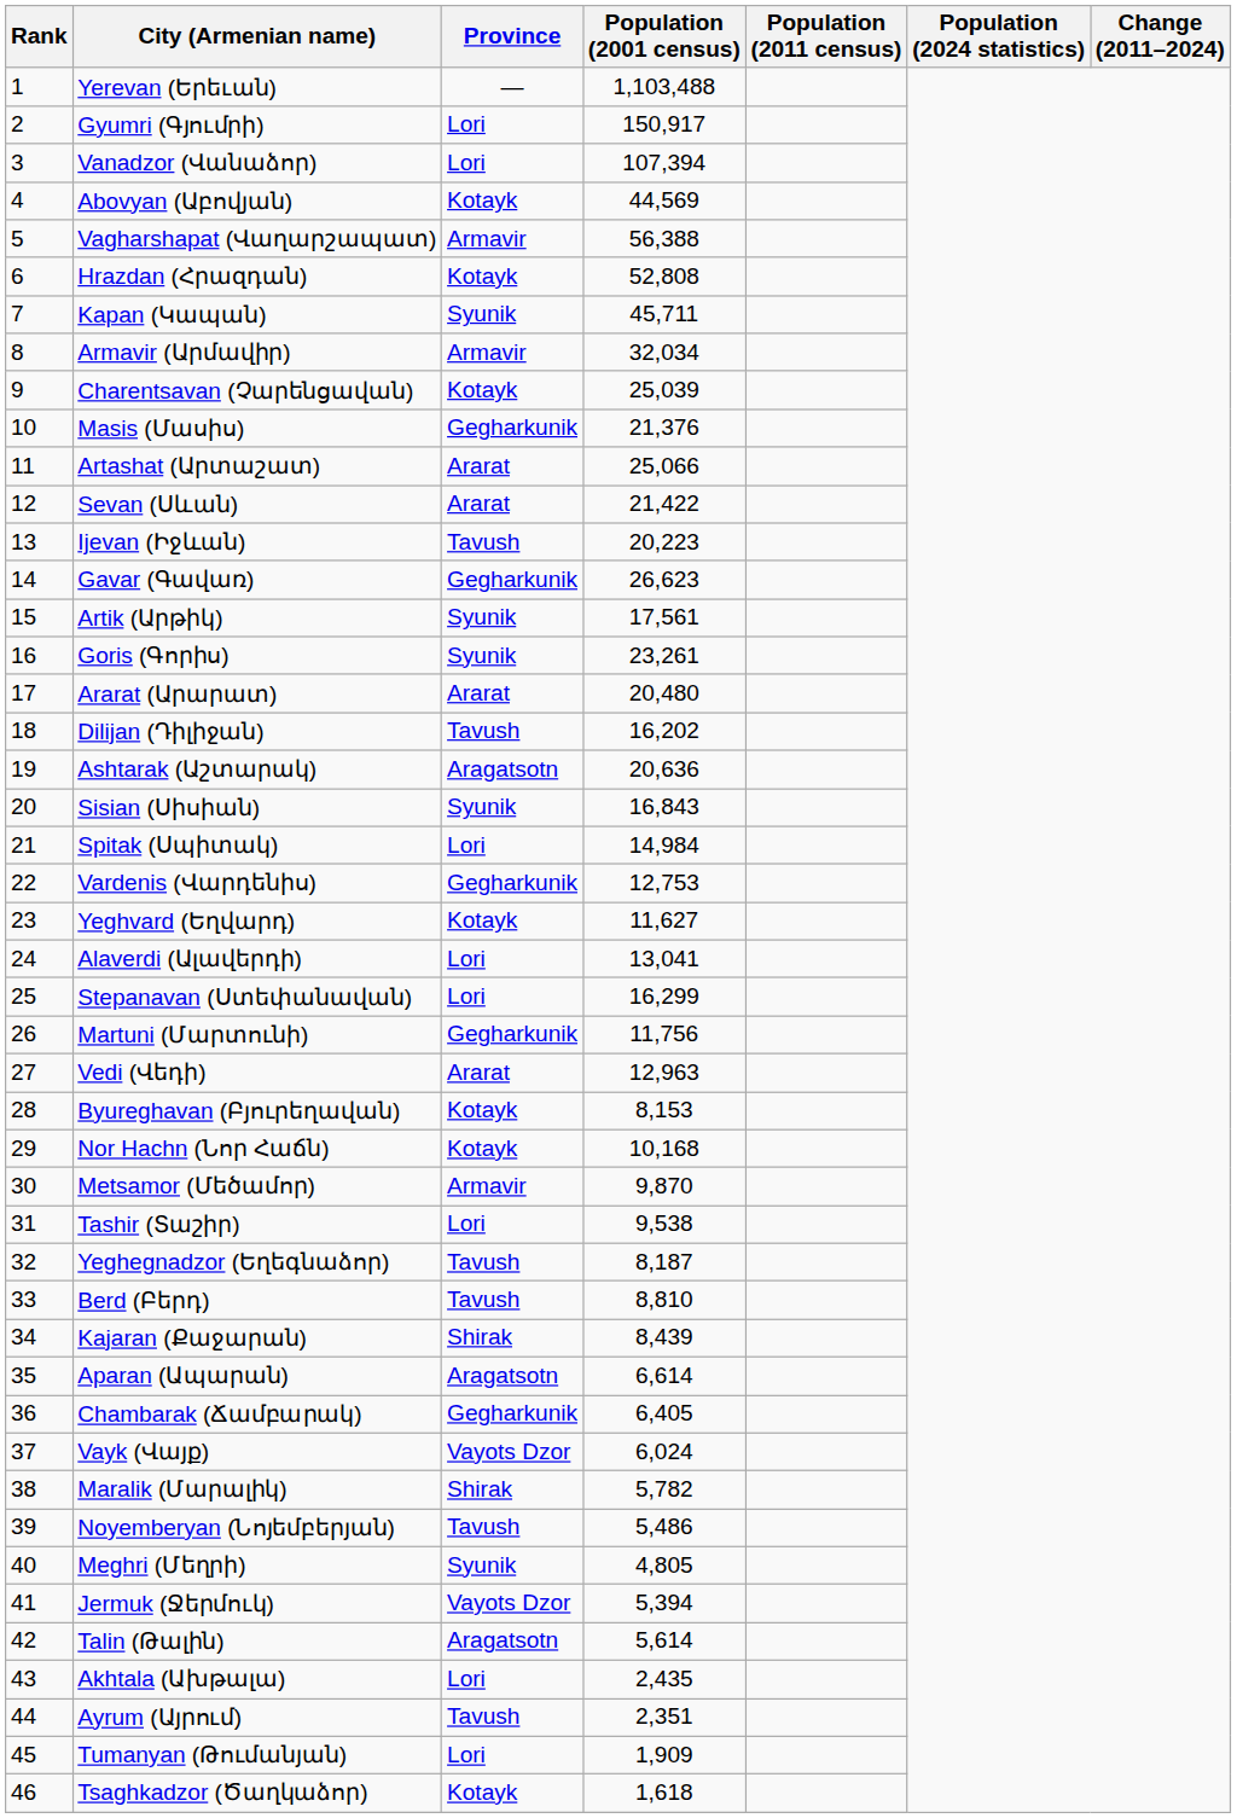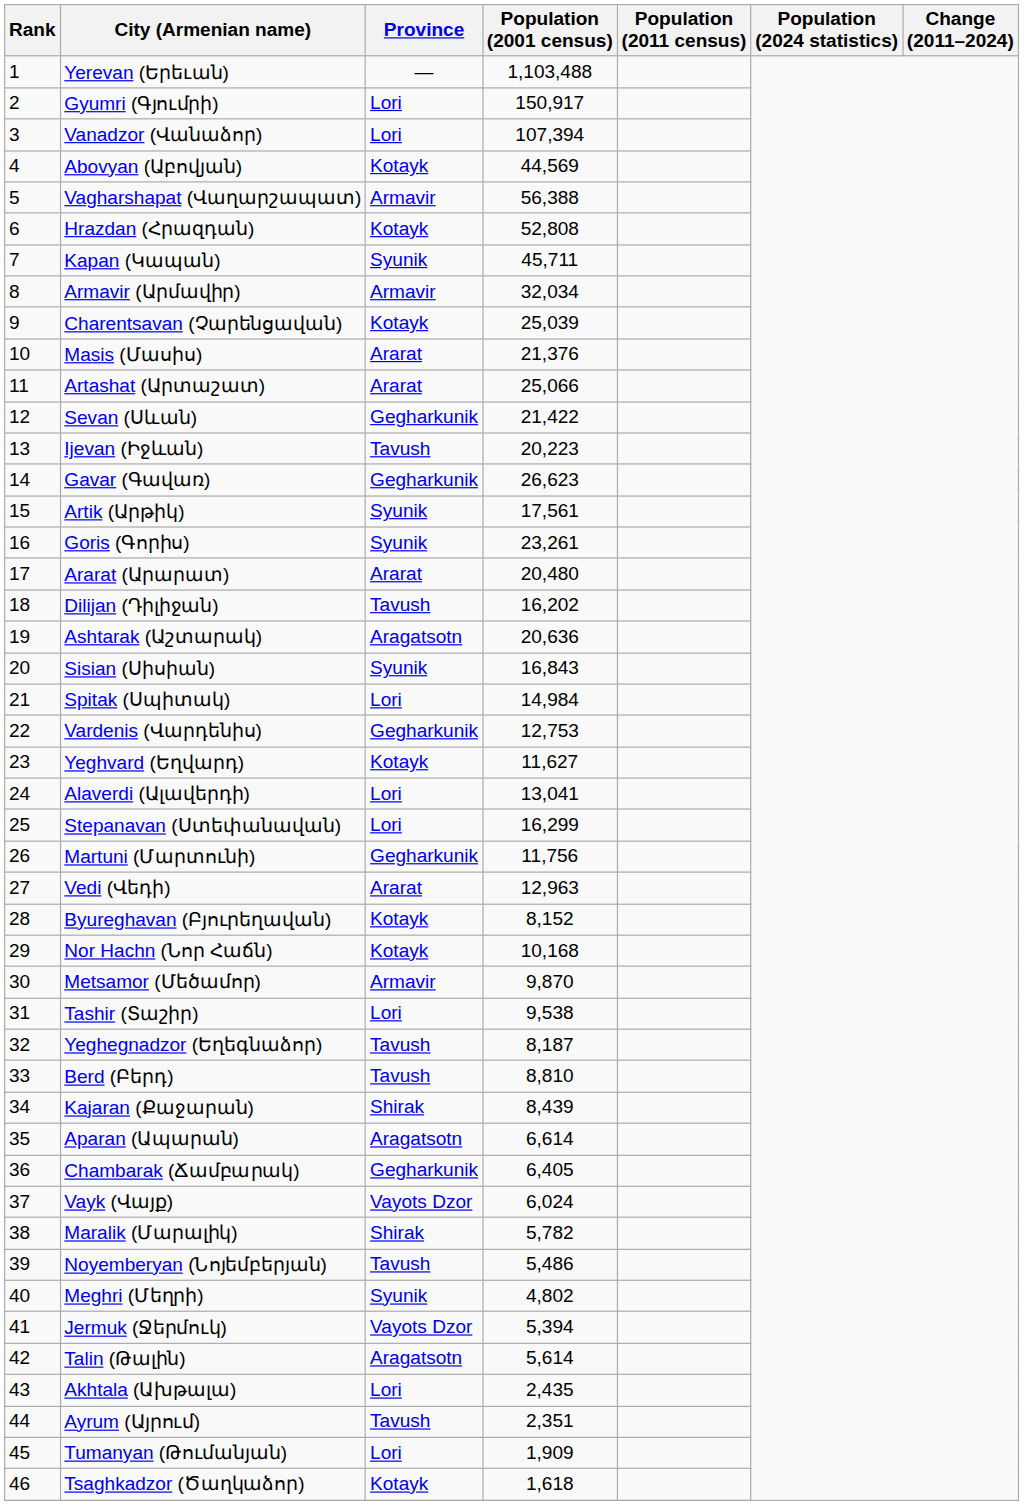Masis (Մասիս) | Province: Gegharkunik -> Ararat
Sevan (Սևան) | Province: Ararat -> Gegharkunik
Byureghavan (Բյուրեղավան) | Population (2001 census): 8,153 -> 8,152
Meghri (Մեղրի) | Population (2001 census): 4,805 -> 4,802
